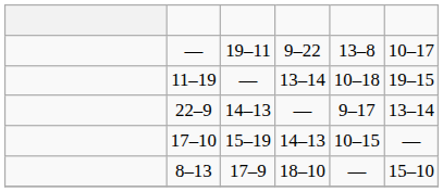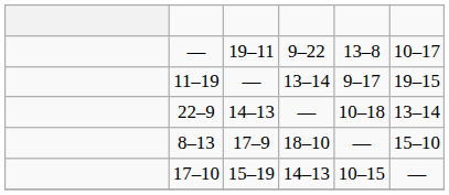11–19 | column 5: 10–18 -> 9–17
22–9 | column 5: 9–17 -> 10–18
rows swapped: 8–13 <-> 17–10
